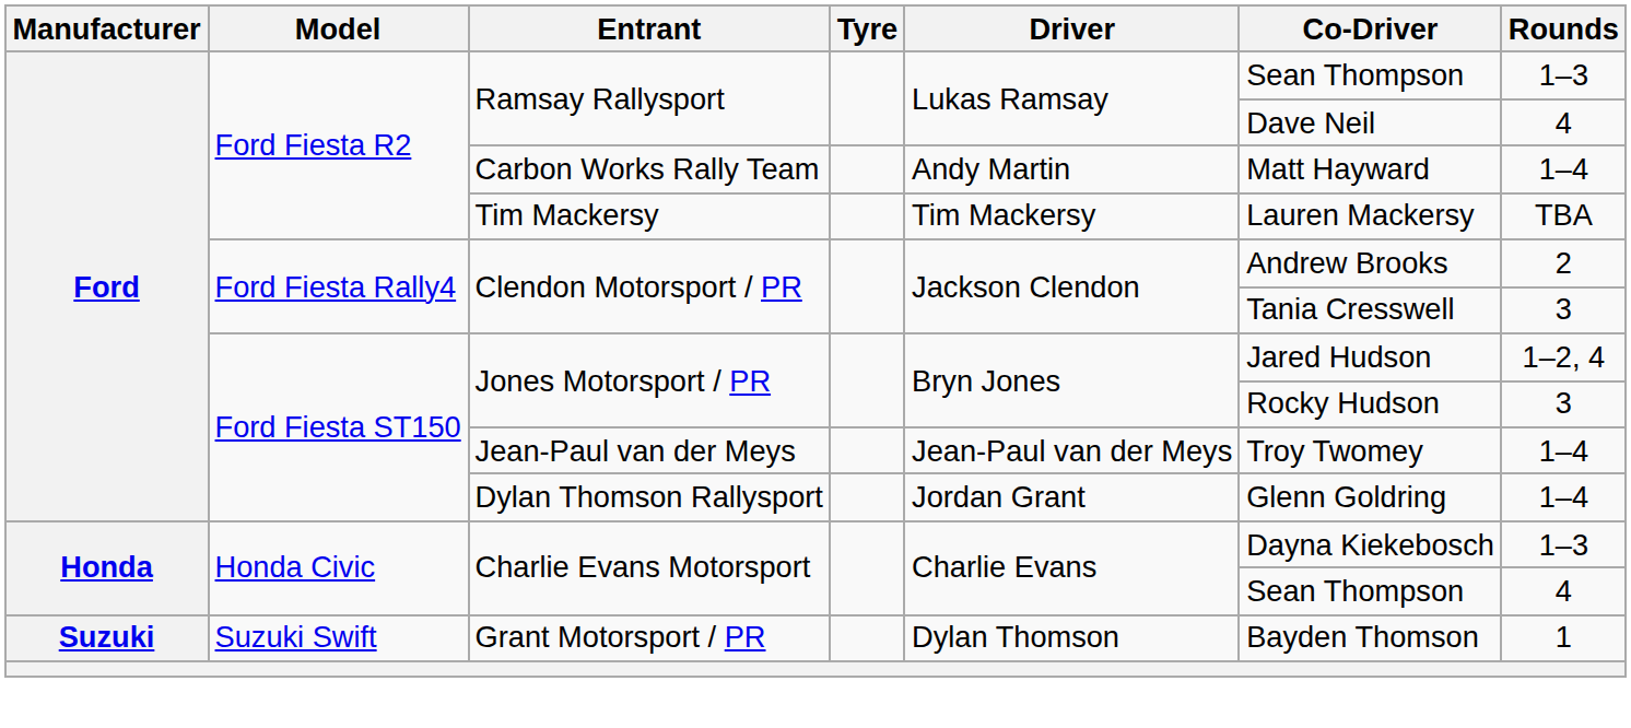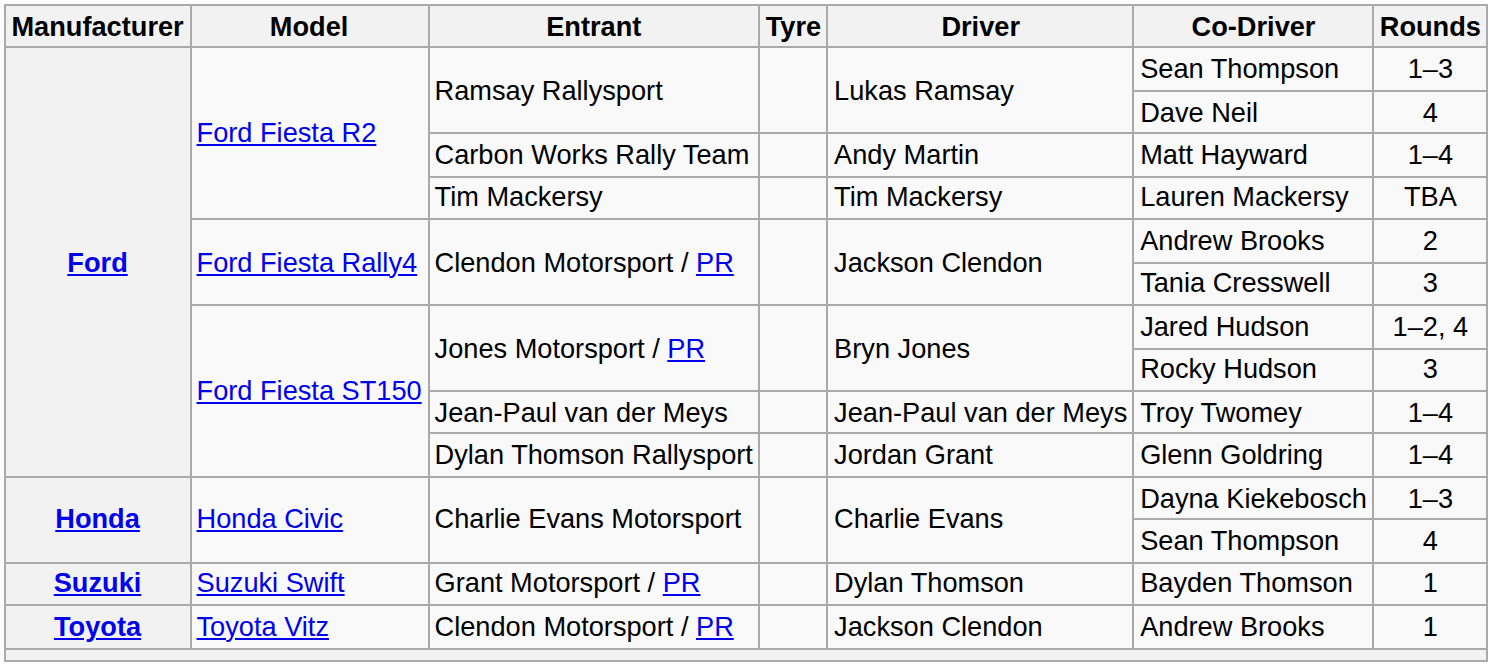+ row: Toyota | Toyota Vitz | Clendon Motorsport / PR | Jackson Clendon | Andrew Brooks | 1
